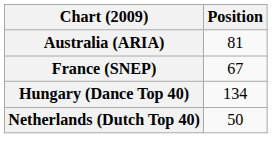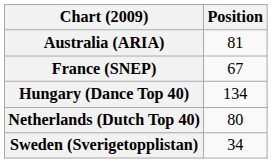Netherlands (Dutch Top 40) | Position: 50 -> 80
+ row: Sweden (Sverigetopplistan) | 34
